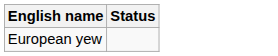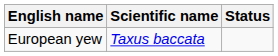+ column: Scientific name | Taxus baccata
